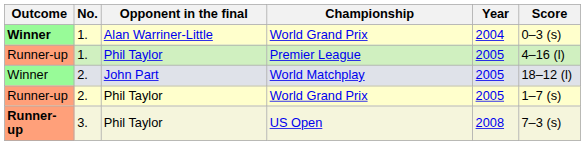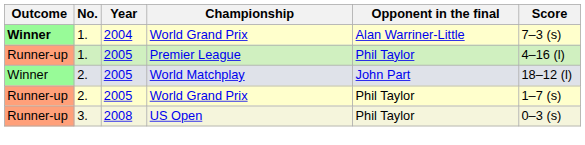columns swapped: Year <-> Opponent in the final
1. / World Grand Prix | Score: 0–3 (s) -> 7–3 (s)
US Open | Outcome: bold -> normal
US Open | Score: 7–3 (s) -> 0–3 (s)
